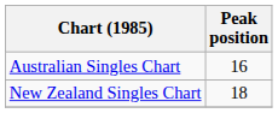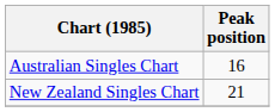New Zealand Singles Chart | Peak position: 18 -> 21
